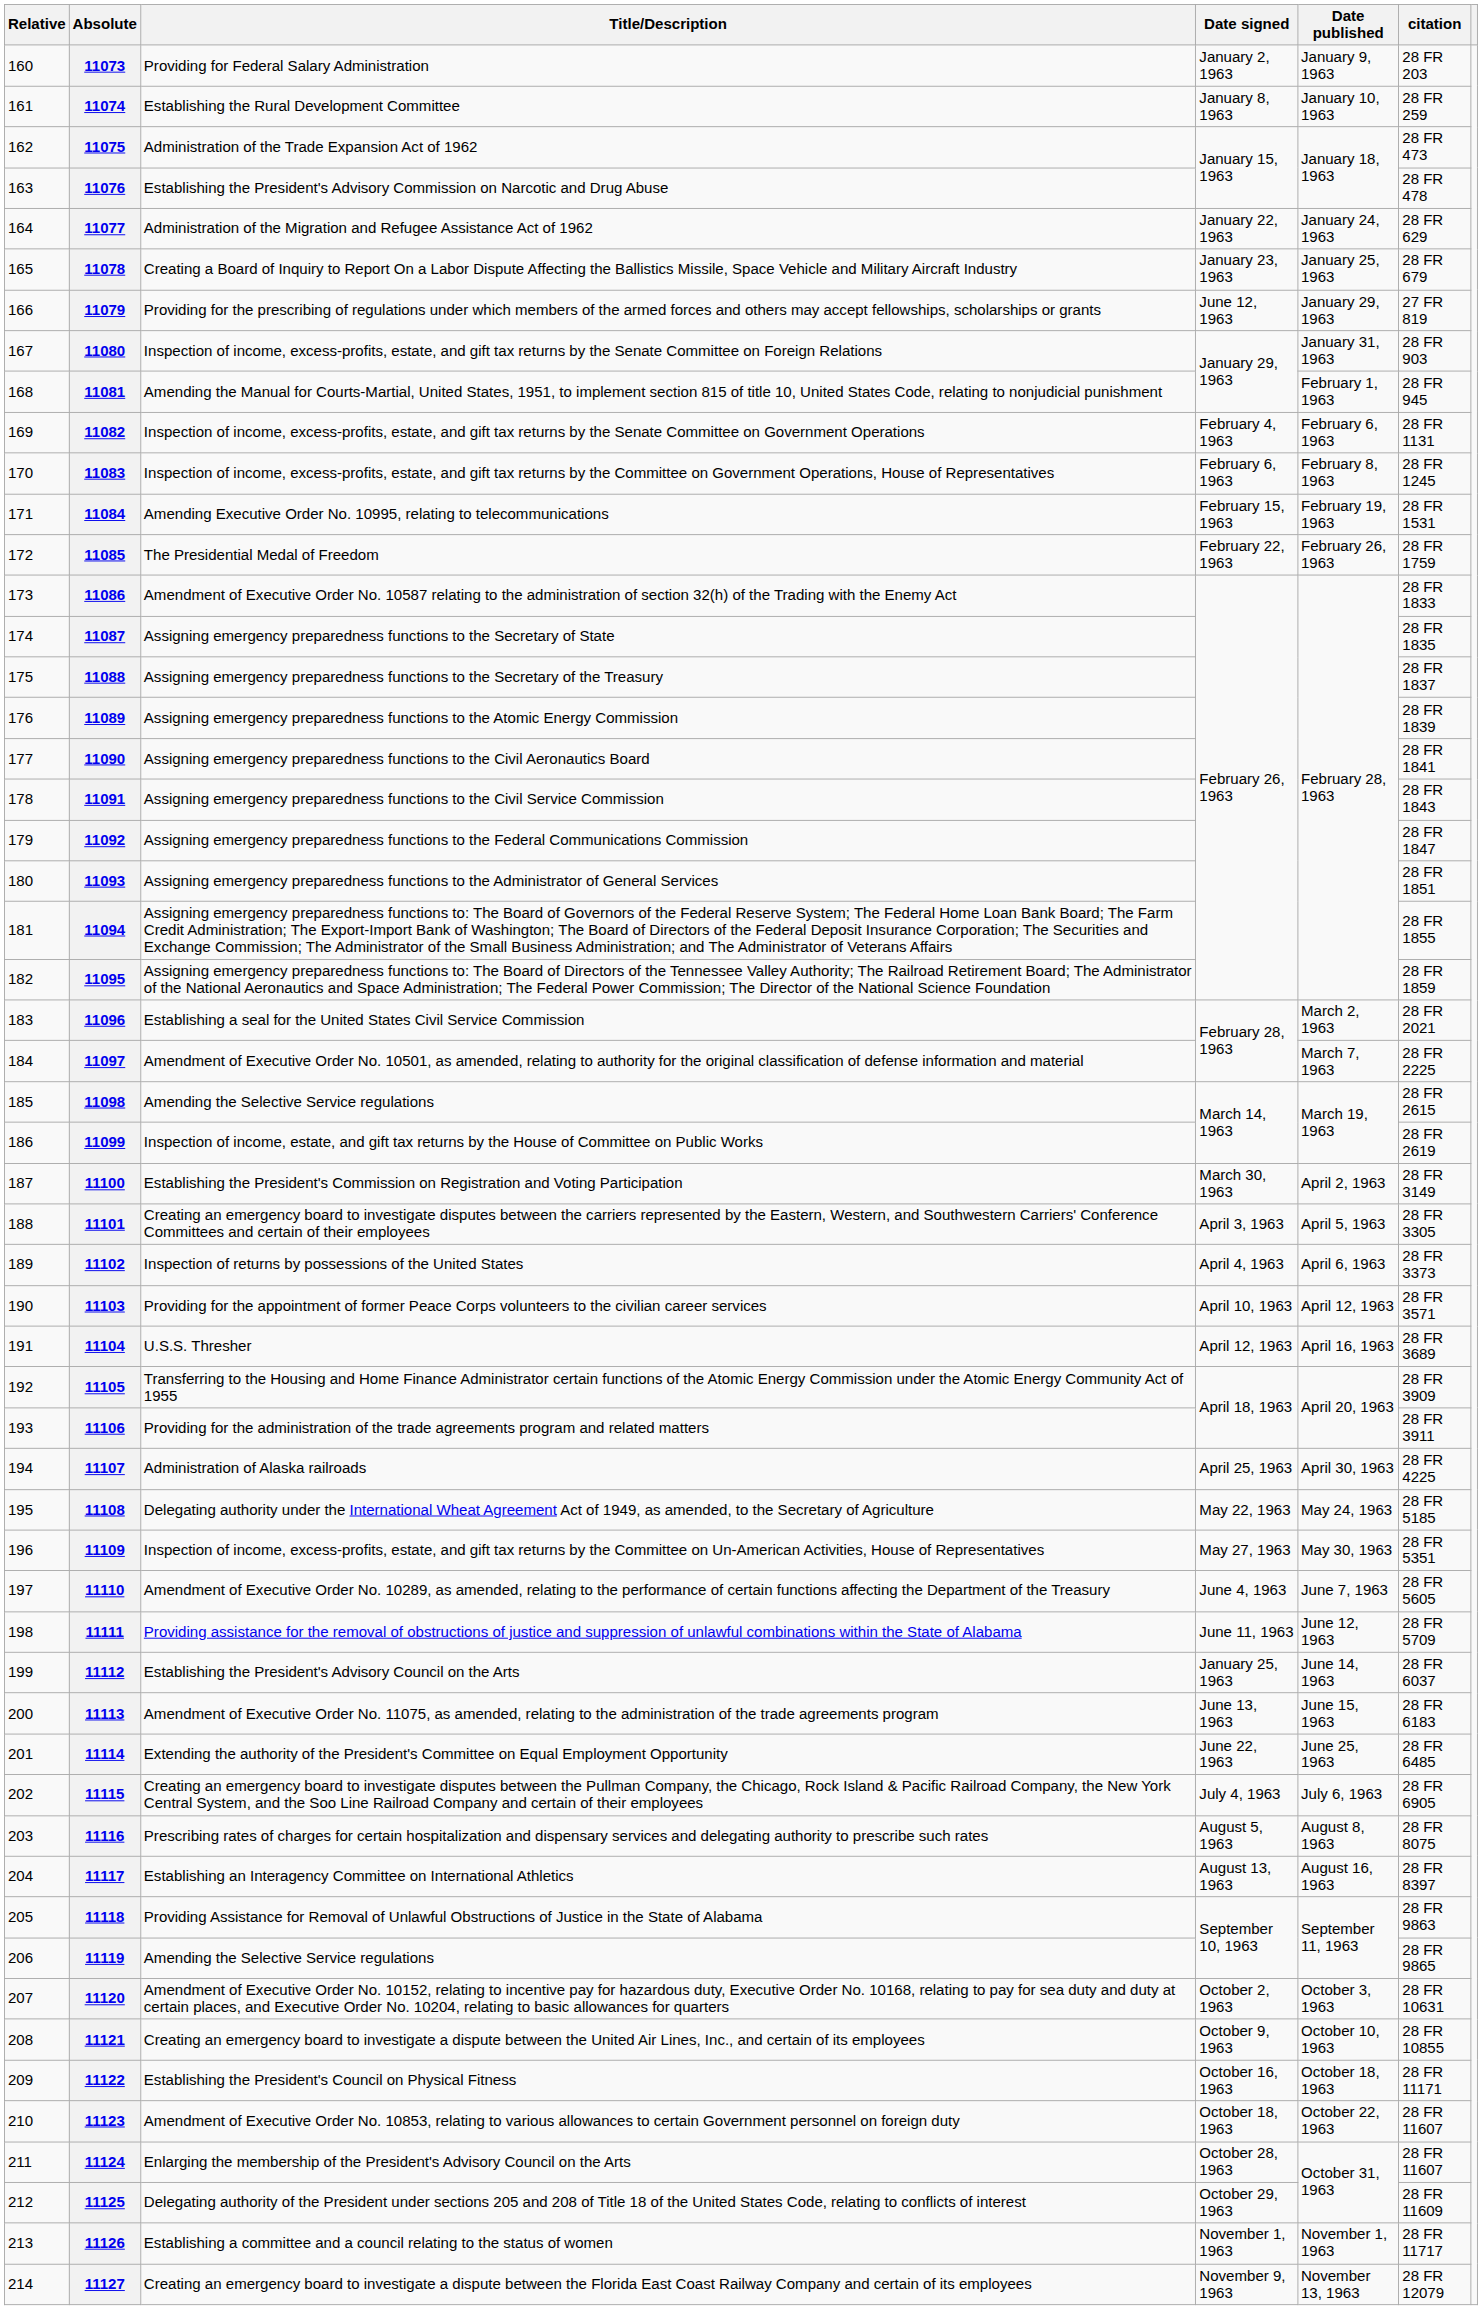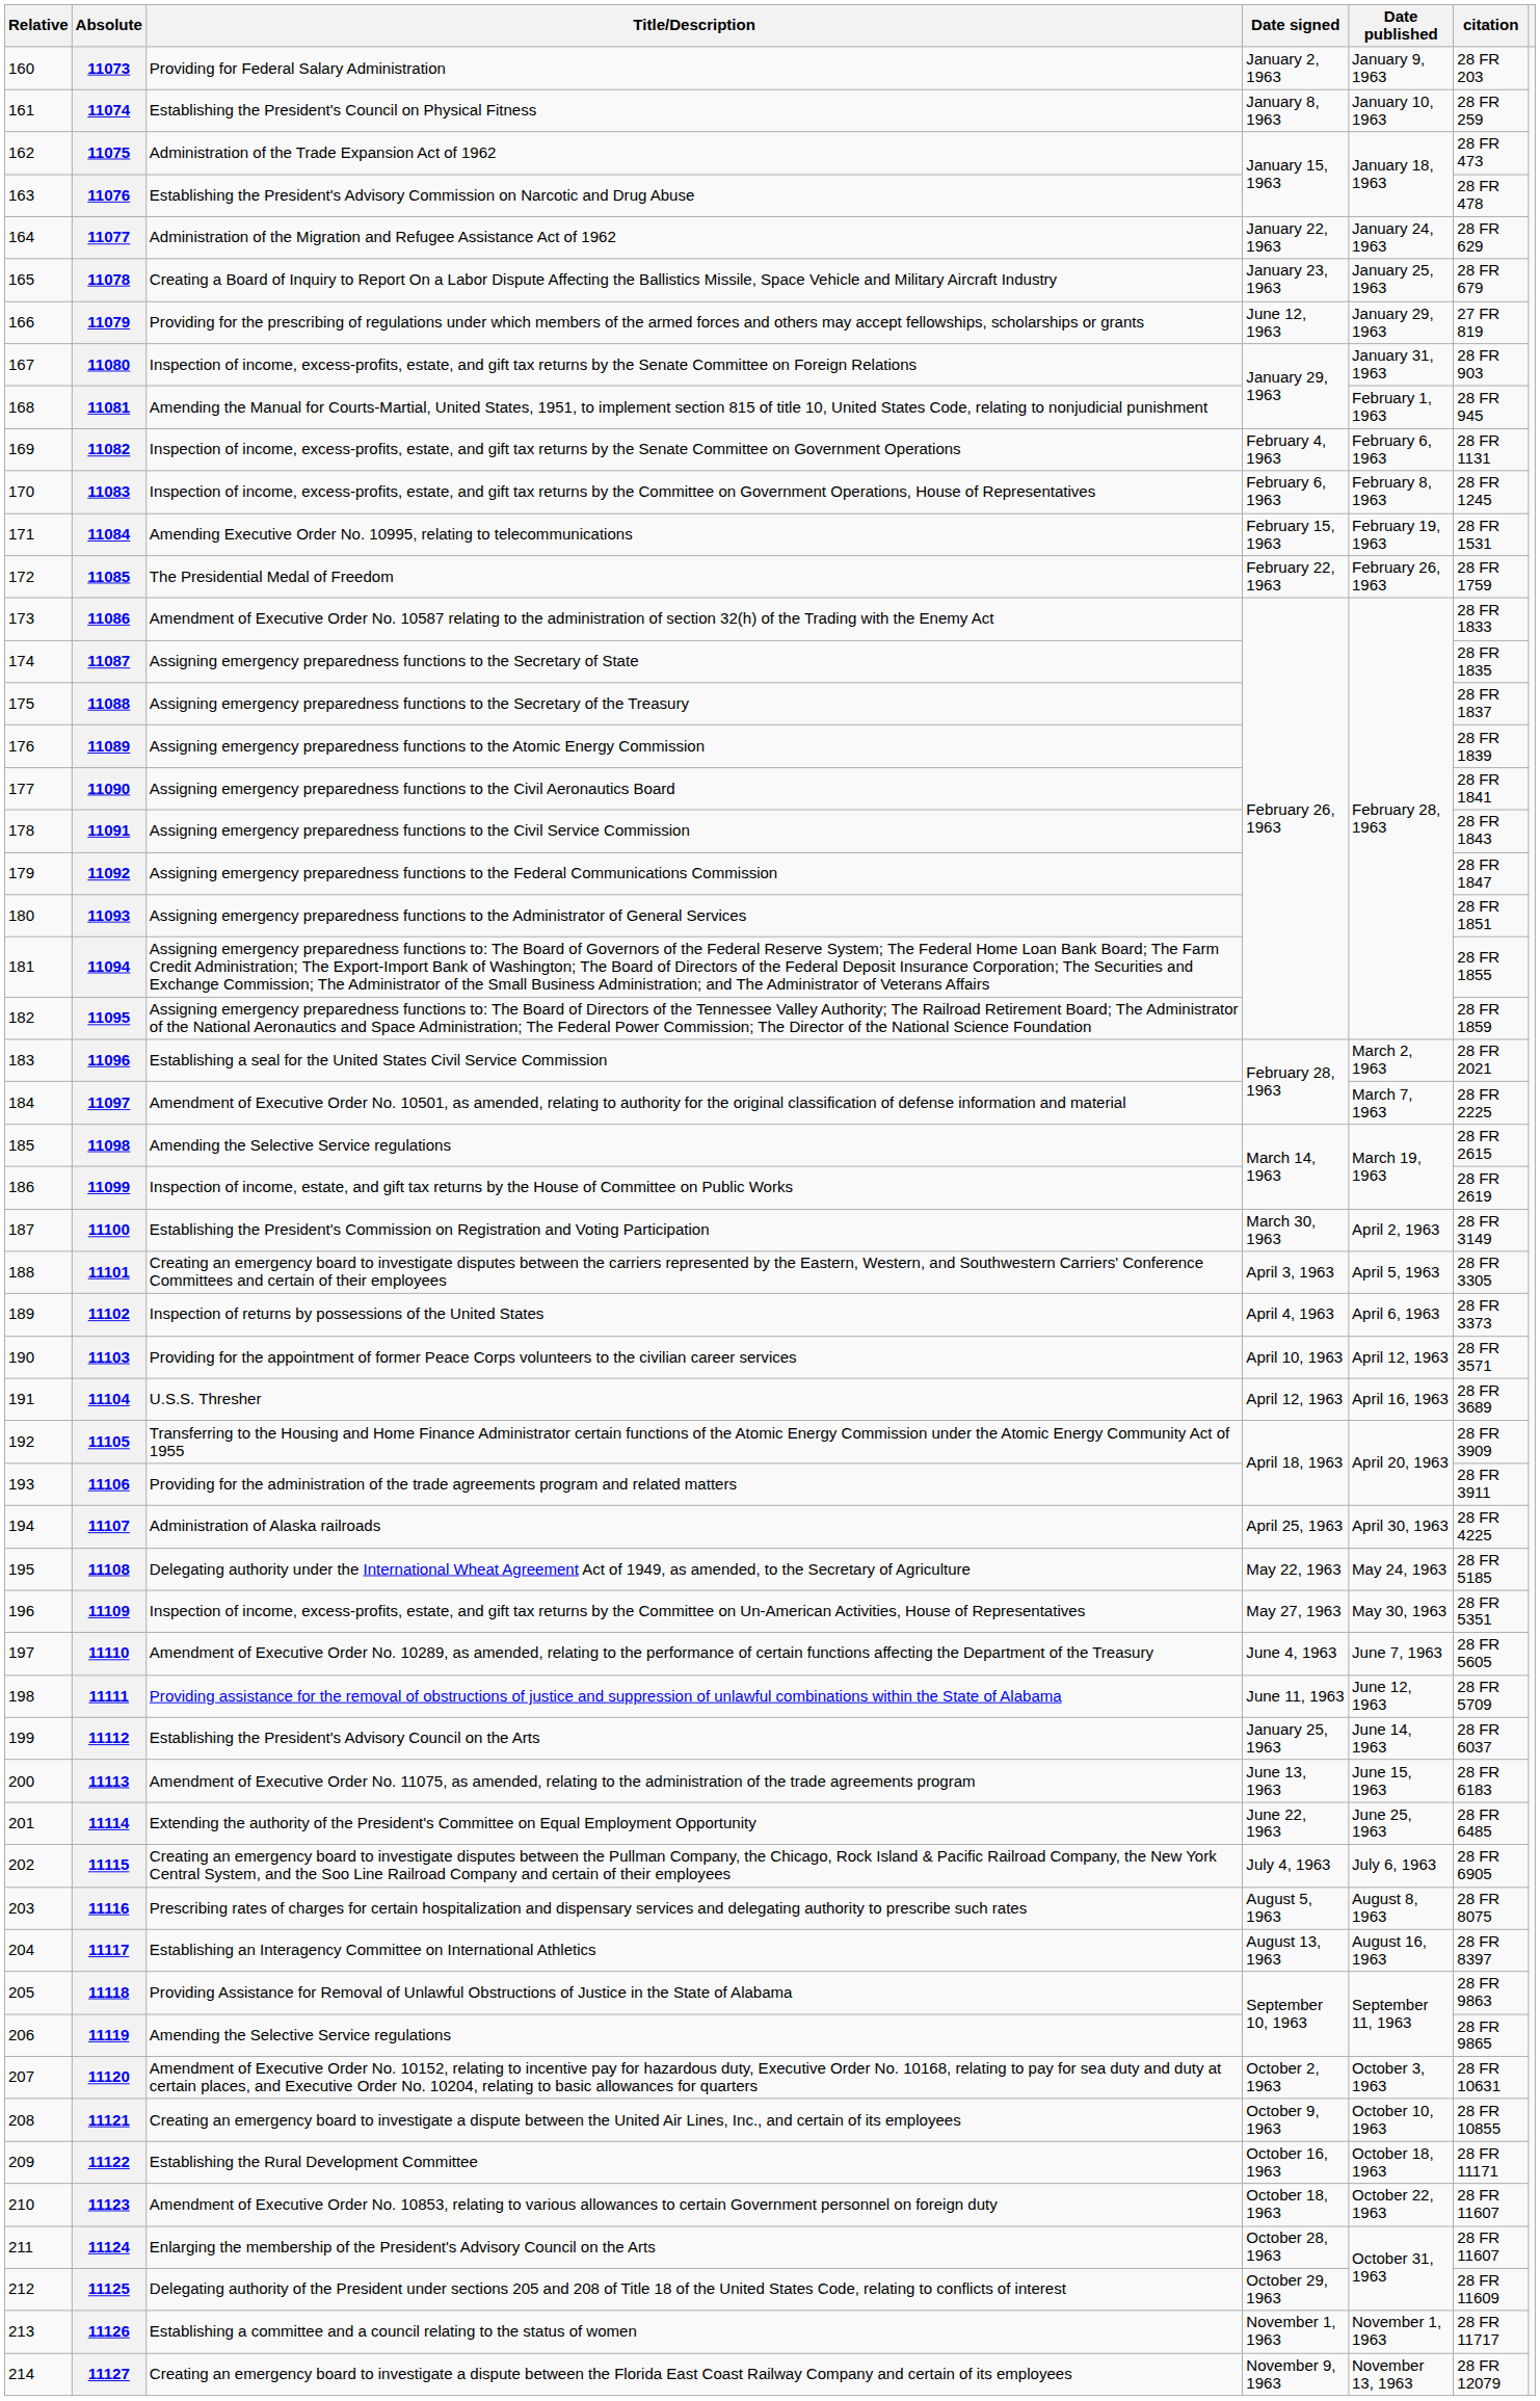11074 | Title/Description: Establishing the Rural Development Committee -> Establishing the President's Council on Physical Fitness
11122 | Title/Description: Establishing the President's Council on Physical Fitness -> Establishing the Rural Development Committee
